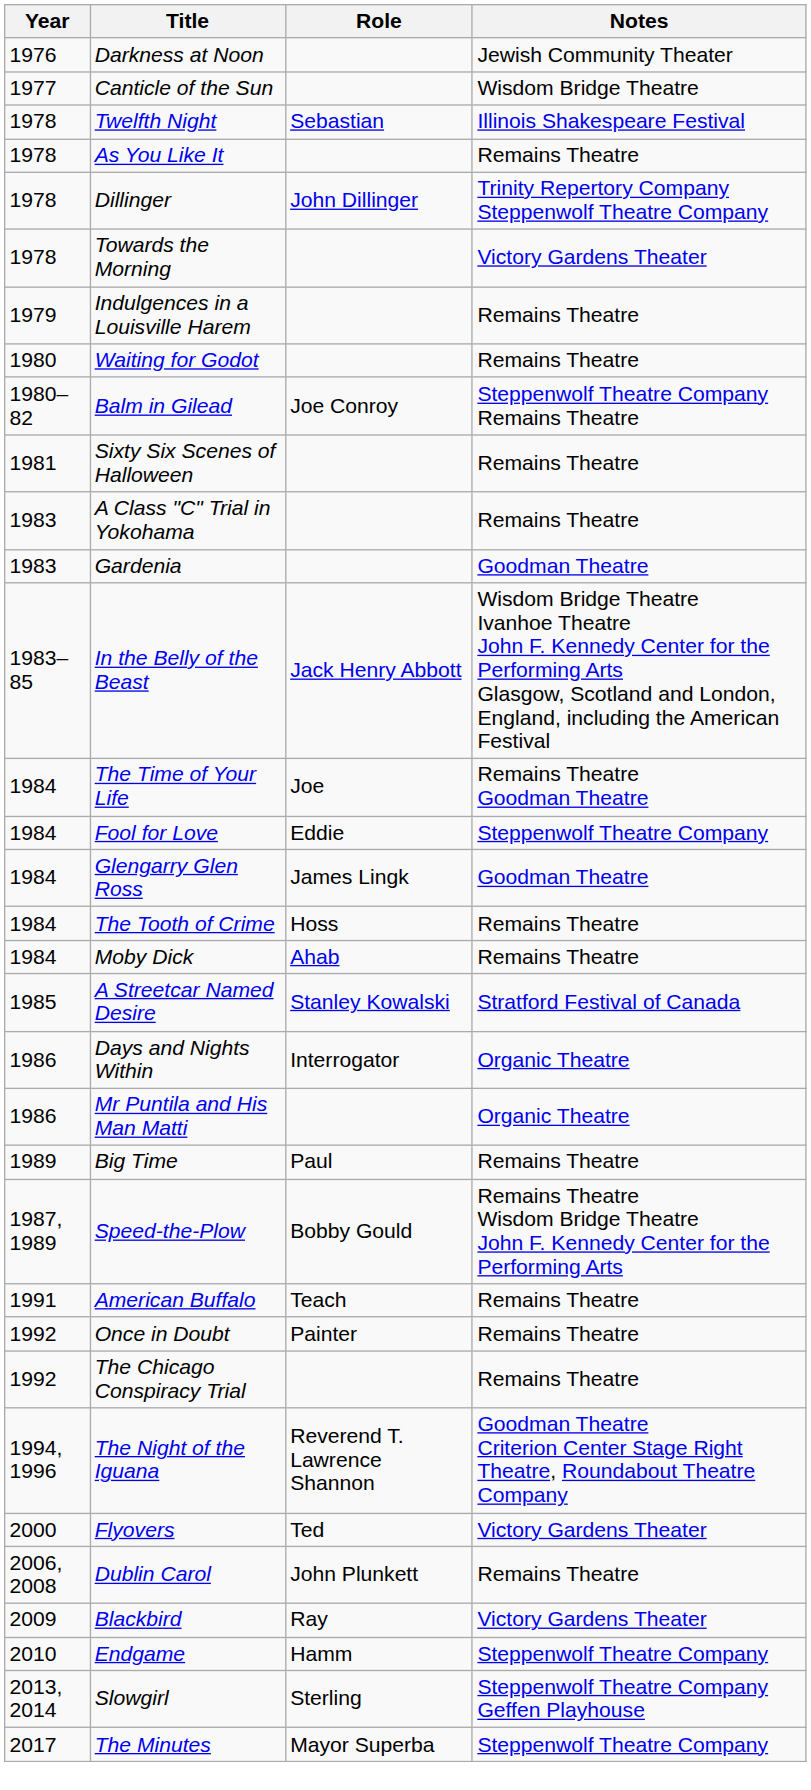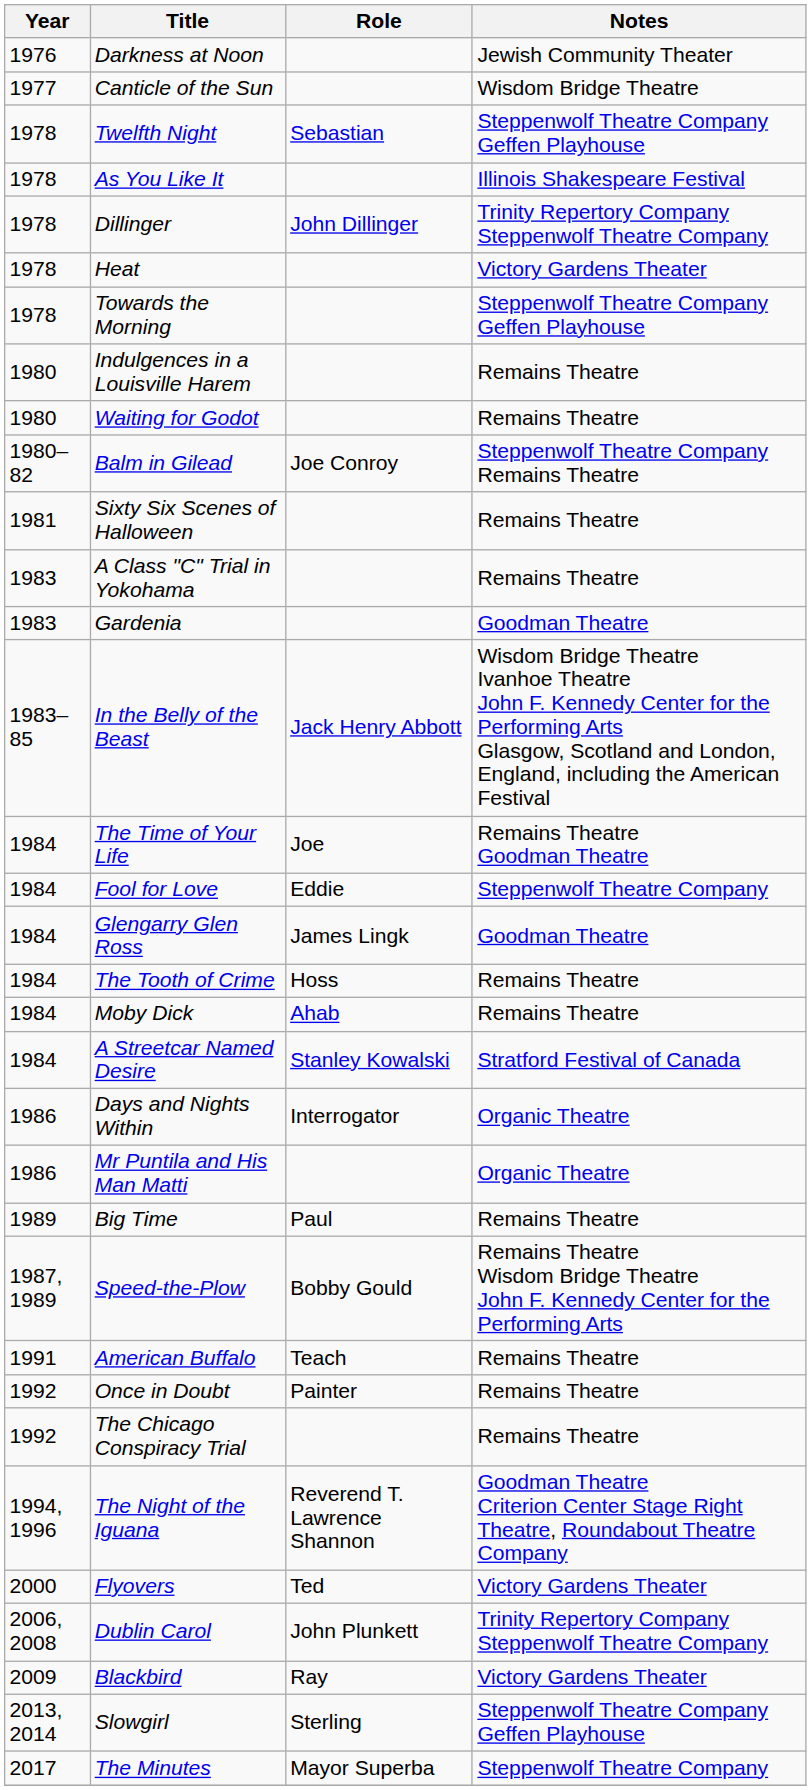Twelfth Night | Notes: Illinois Shakespeare Festival -> Steppenwolf Theatre Company Geffen Playhouse
As You Like It | Notes: Remains Theatre -> Illinois Shakespeare Festival
+ row: 1978 | Heat | Victory Gardens Theater
Towards the Morning | Notes: Victory Gardens Theater -> Steppenwolf Theatre Company Geffen Playhouse
Indulgences in a Louisville Harem | Year: 1979 -> 1980
A Streetcar Named Desire | Year: 1985 -> 1984
Dublin Carol | Notes: Remains Theatre -> Trinity Repertory Company Steppenwolf Theatre Company
- row: 2010 | Endgame | Hamm | Steppenwolf Theatre Company
